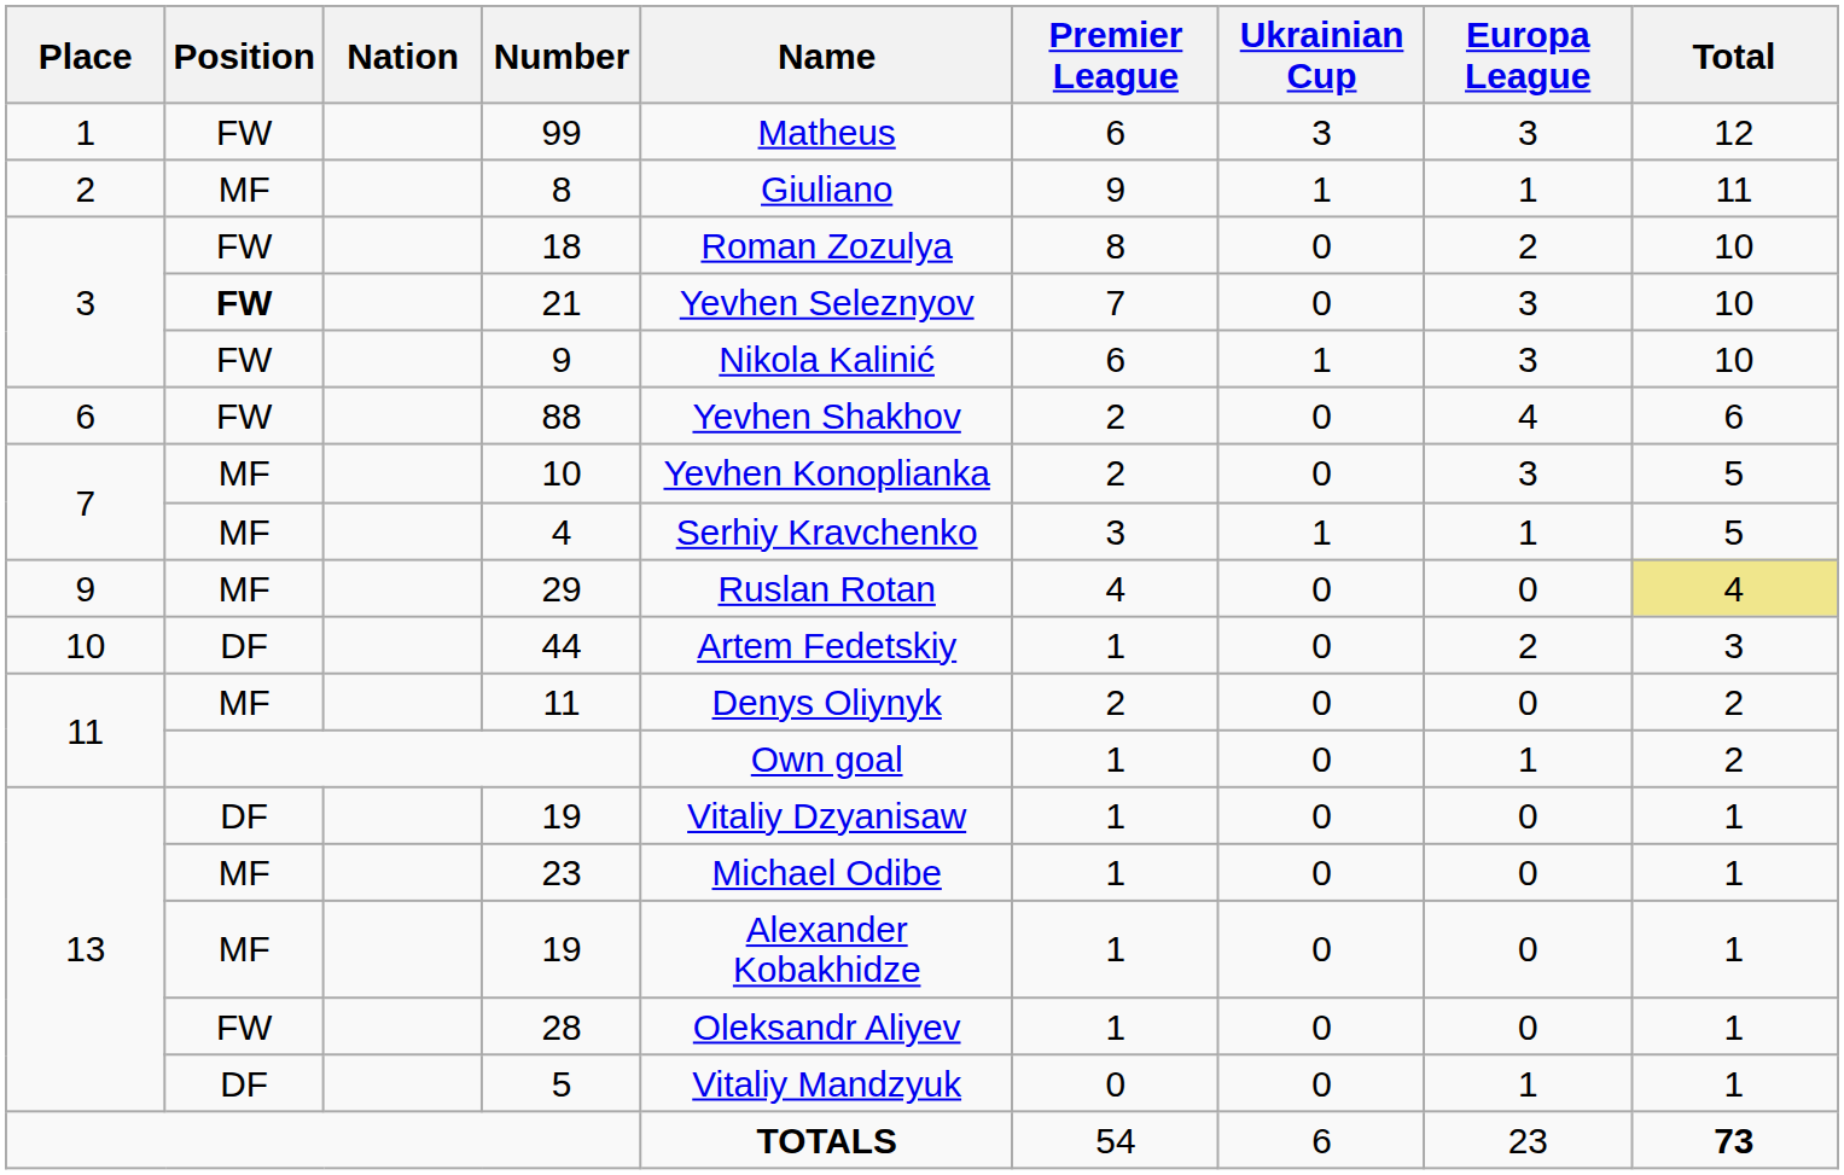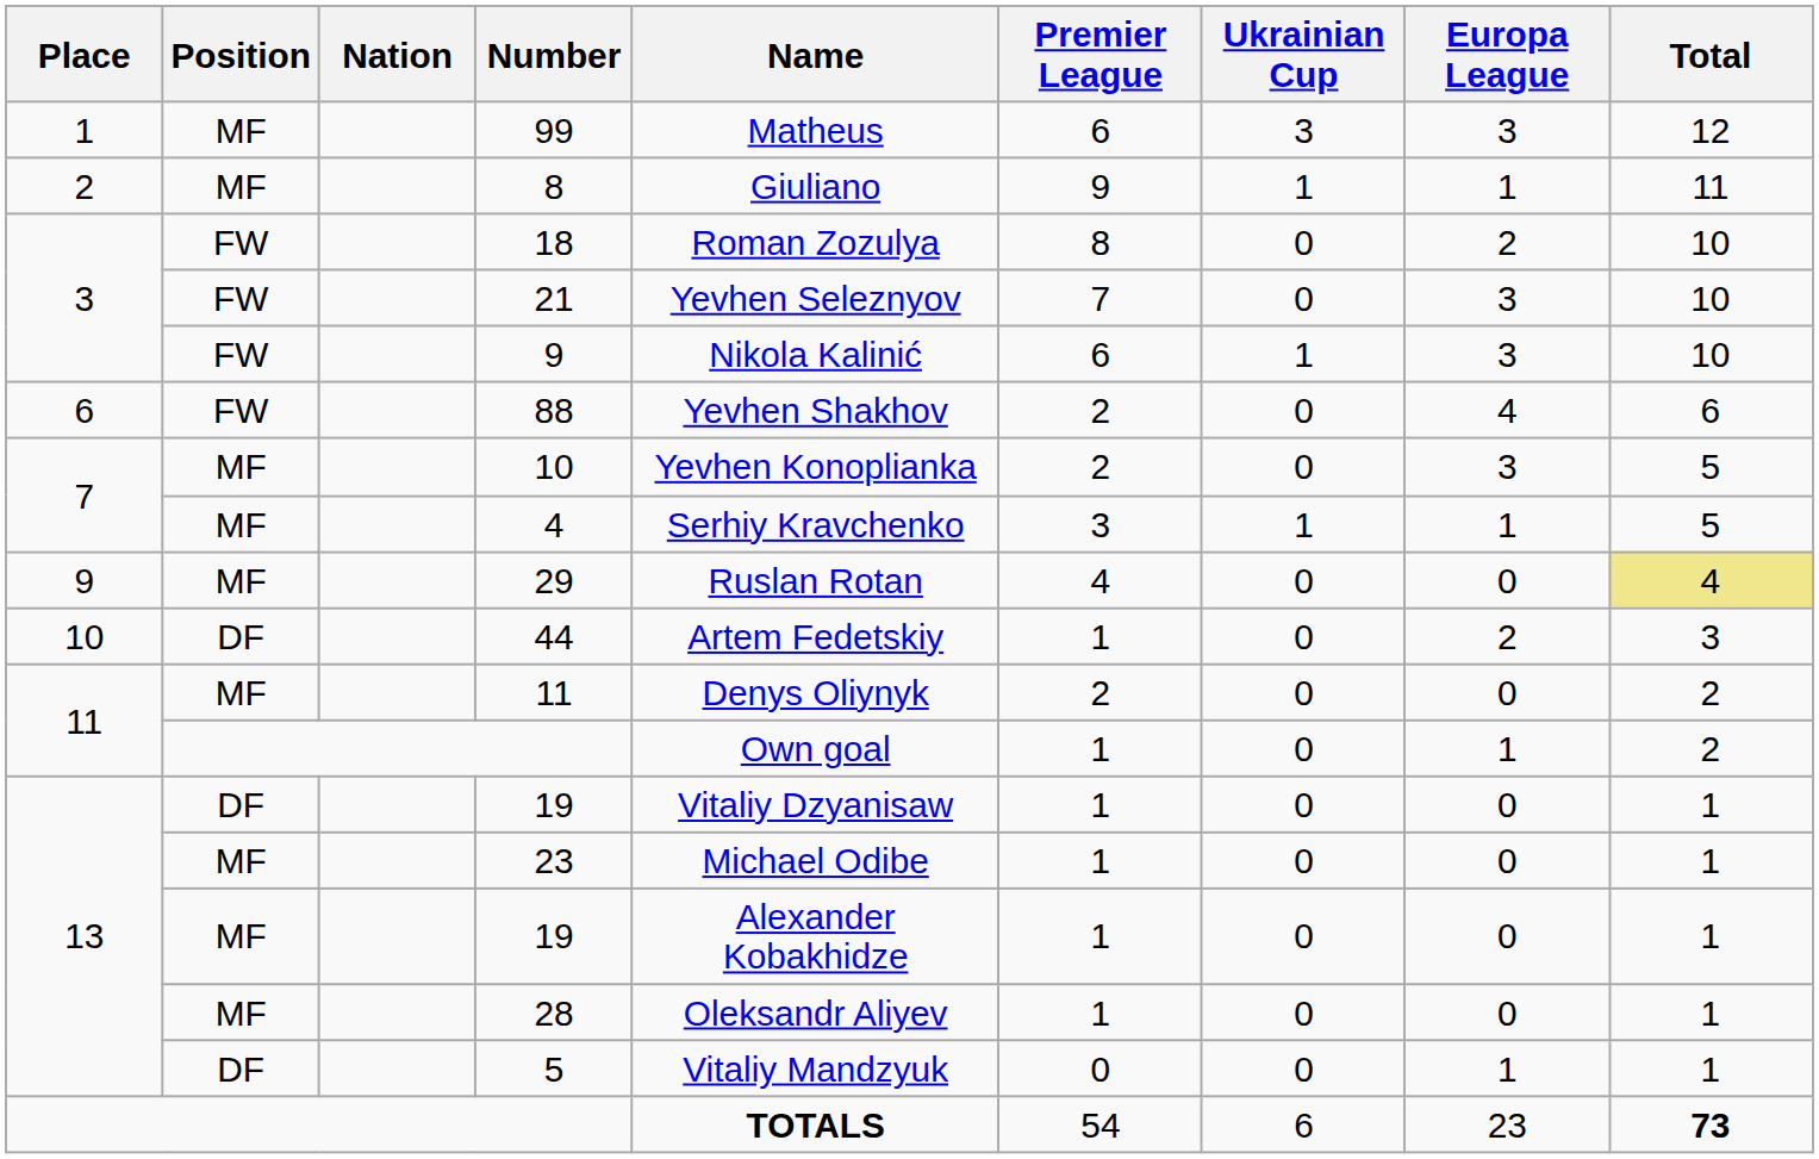99 | Position: FW -> MF
21 | Position: bold -> normal
28 | Position: FW -> MF
